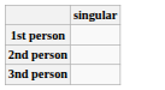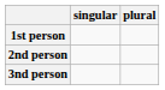+ column: plural
